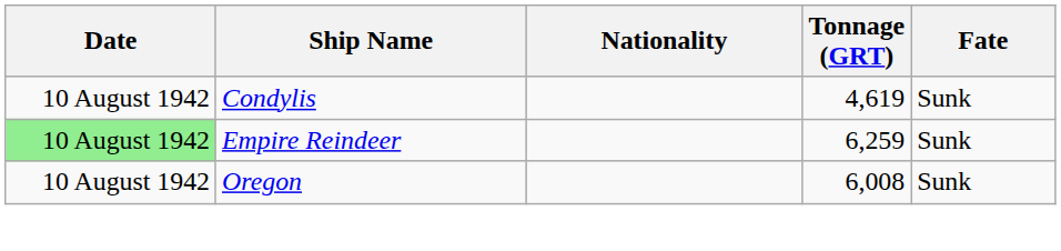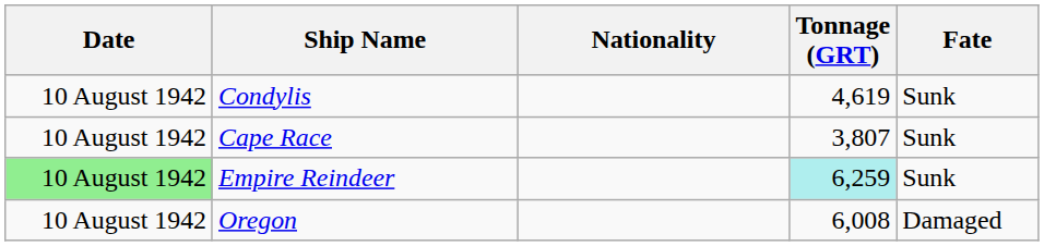+ row: 10 August 1942 | Cape Race | 3,807 | Sunk
Empire Reindeer | Tonnage (GRT): no background -> paleturquoise background
Oregon | Fate: Sunk -> Damaged
